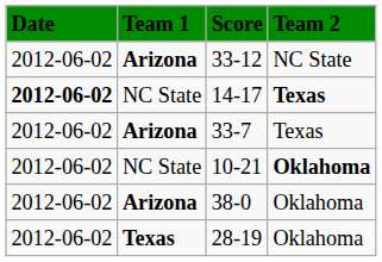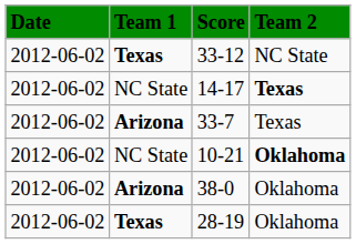33-12 | Team 1: Arizona -> Texas
14-17 | Date: bold -> normal
